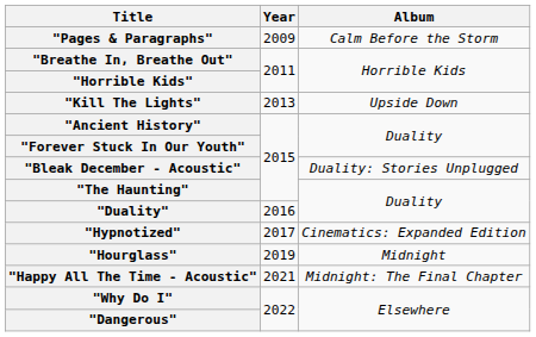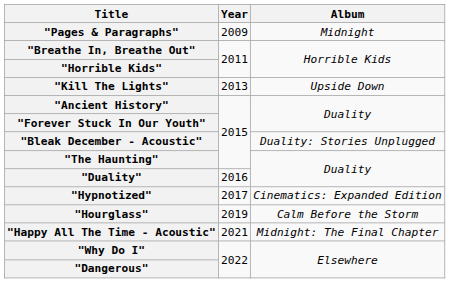"Pages & Paragraphs" | Album: Calm Before the Storm -> Midnight
"Hourglass" | Album: Midnight -> Calm Before the Storm
